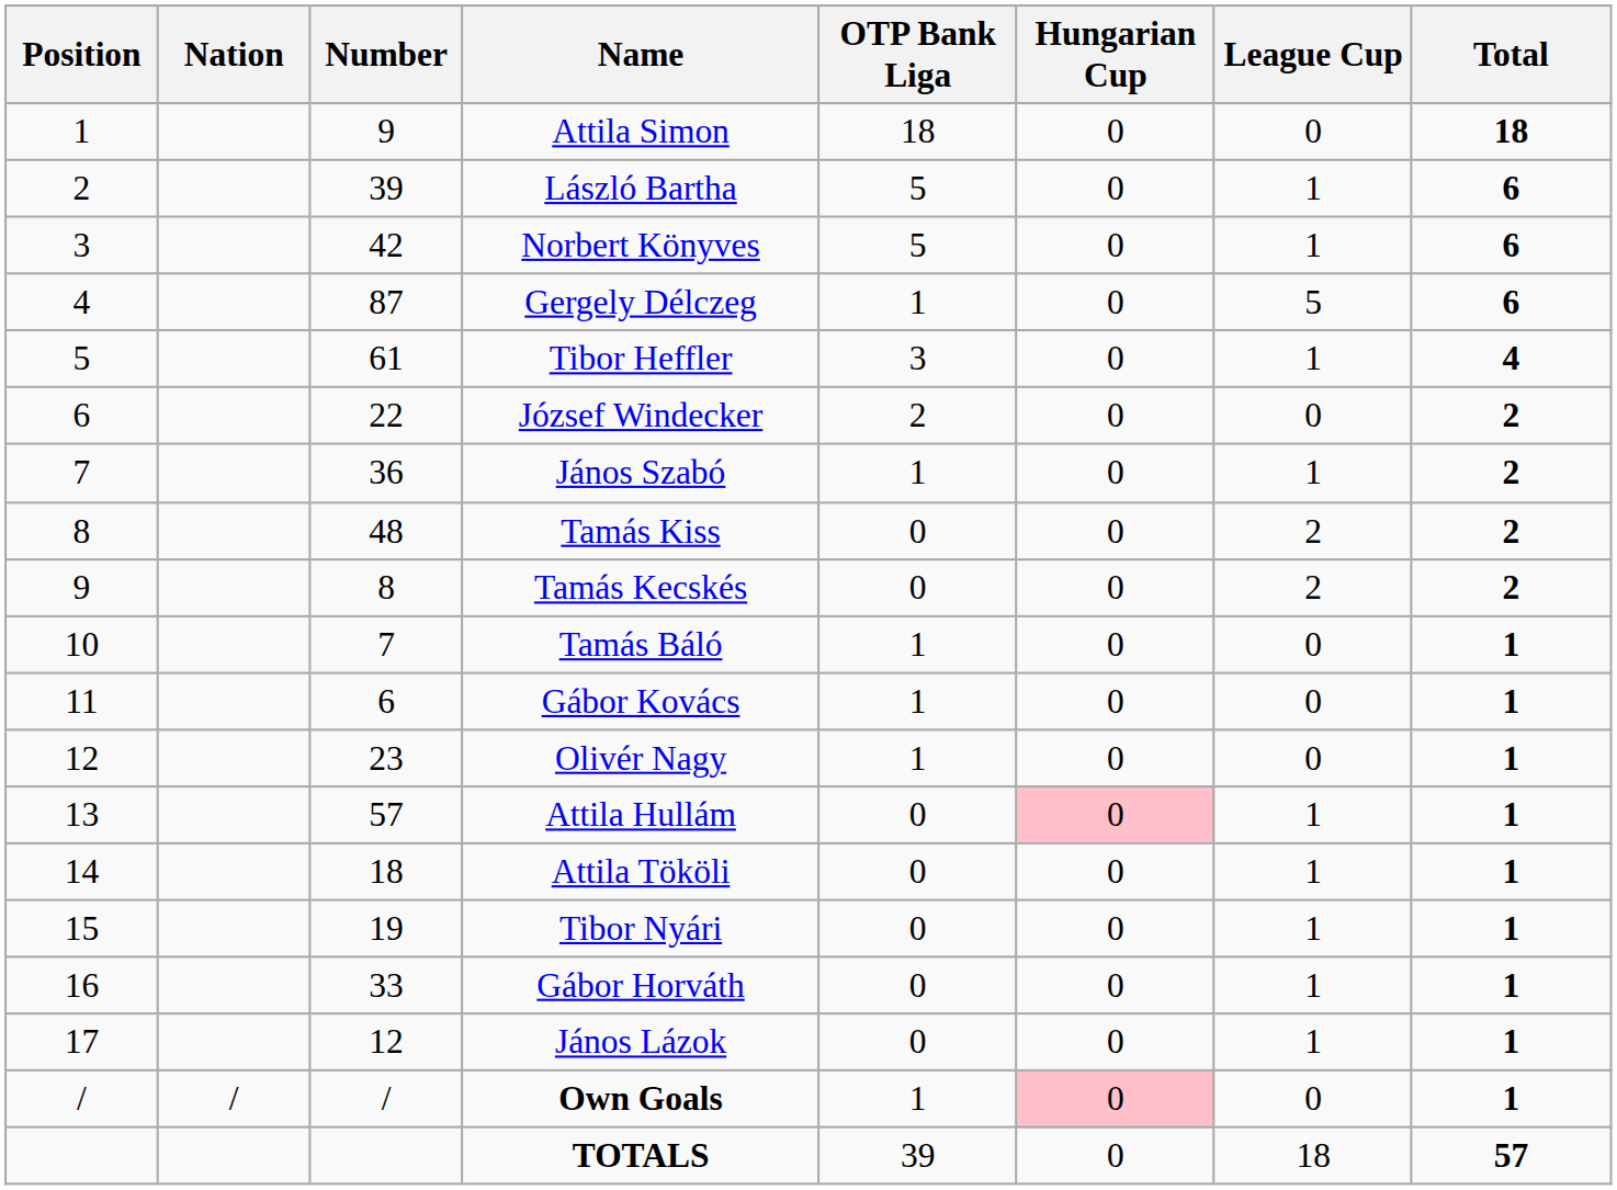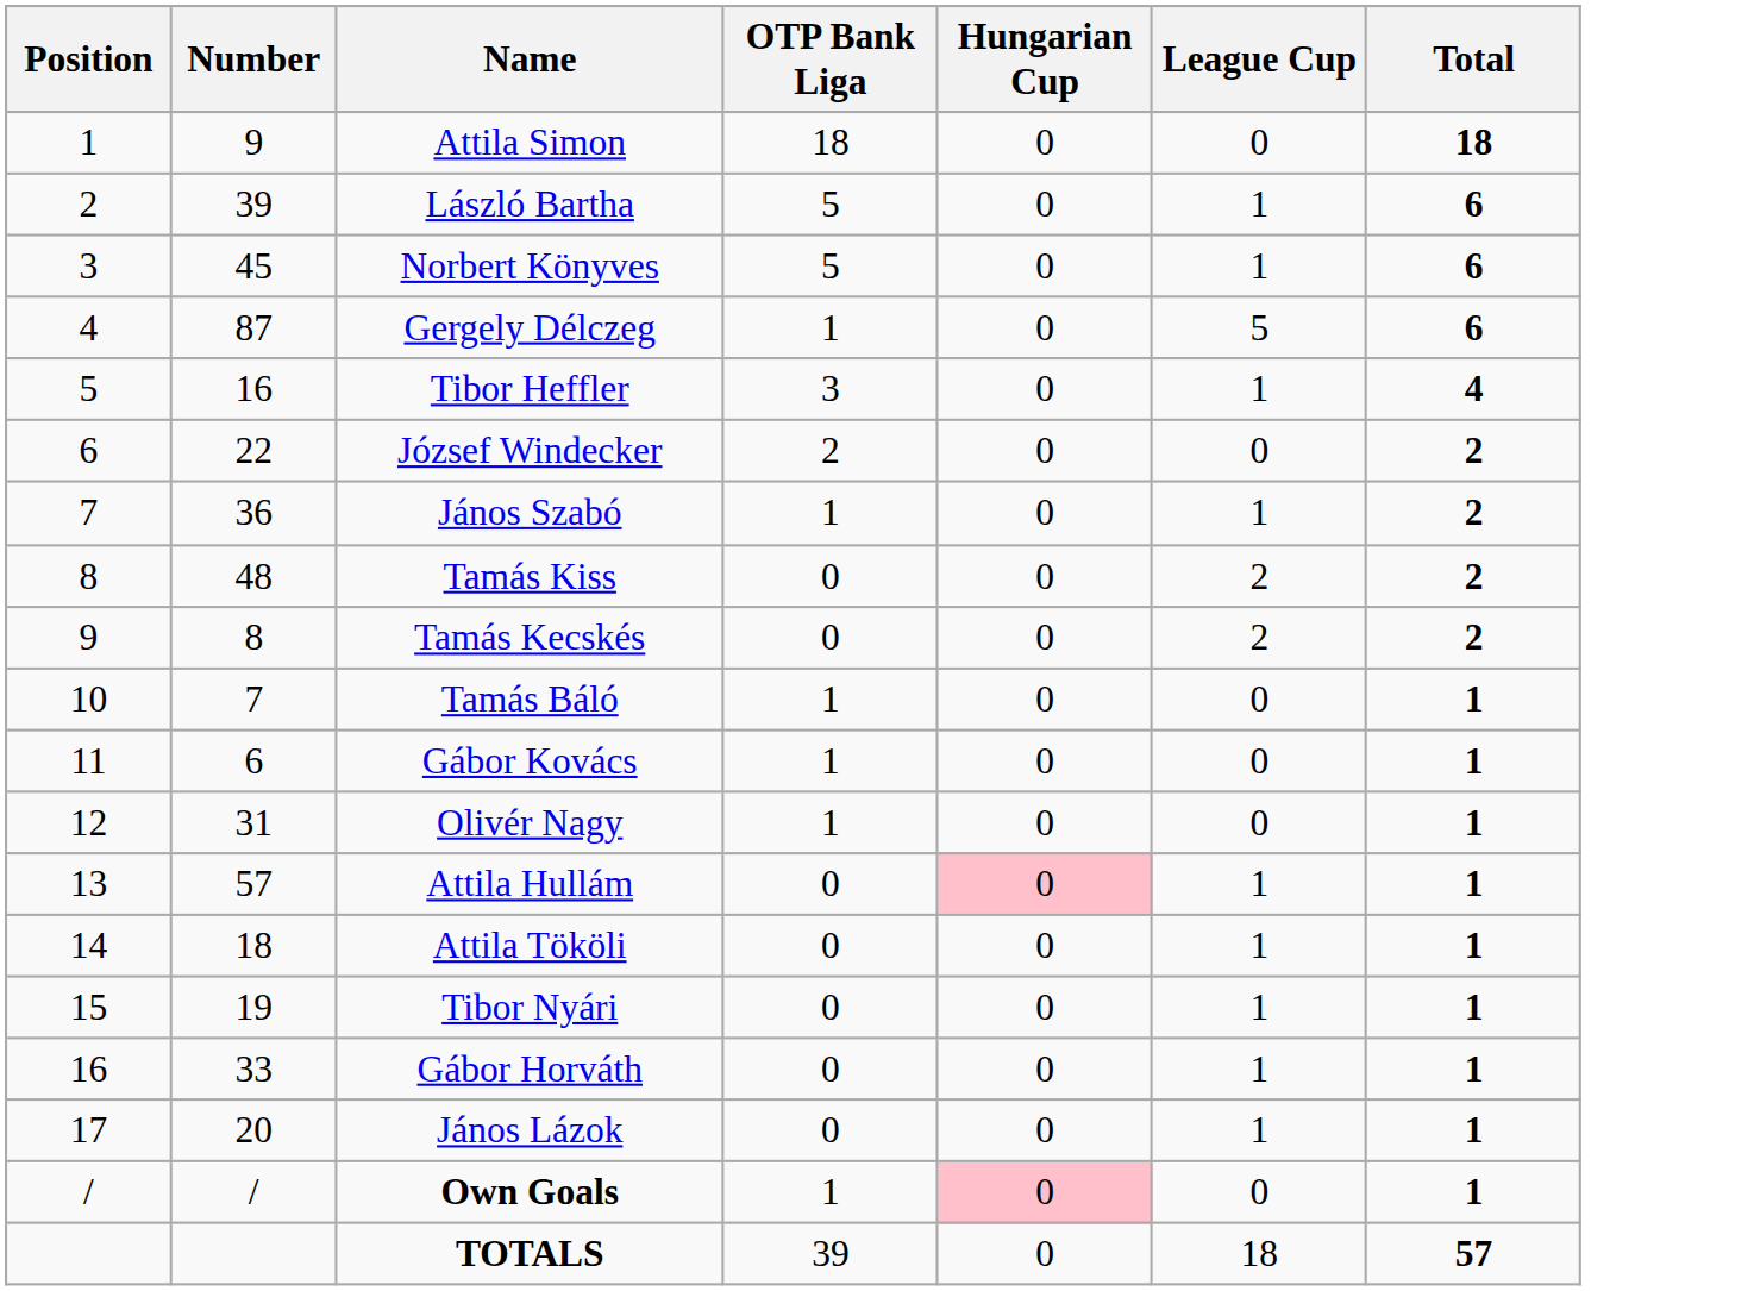- column: Nation | /
Norbert Könyves | Number: 42 -> 45
Tibor Heffler | Number: 61 -> 16
Olivér Nagy | Number: 23 -> 31
János Lázok | Number: 12 -> 20
